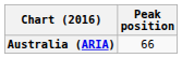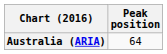Australia (ARIA) | Peak position: 66 -> 64
